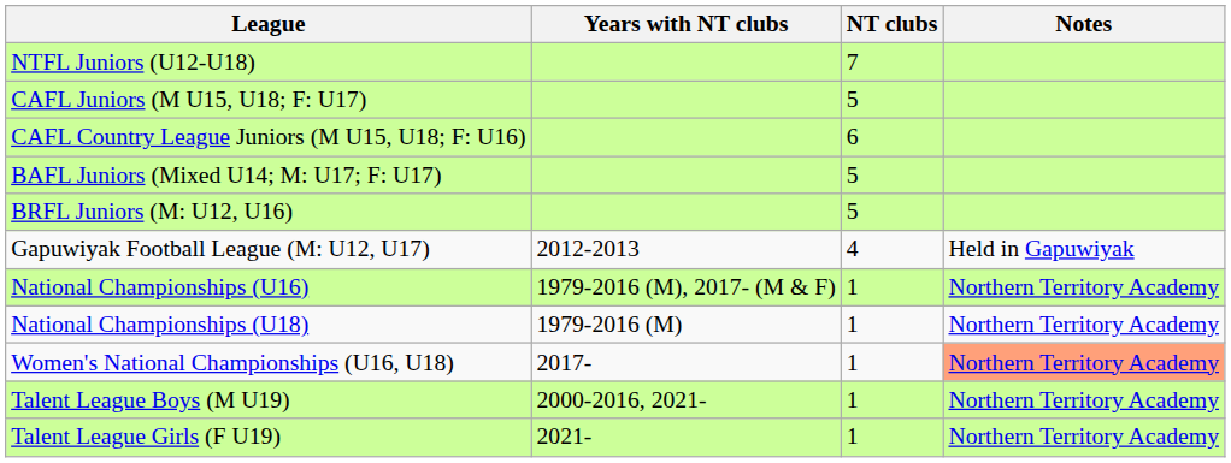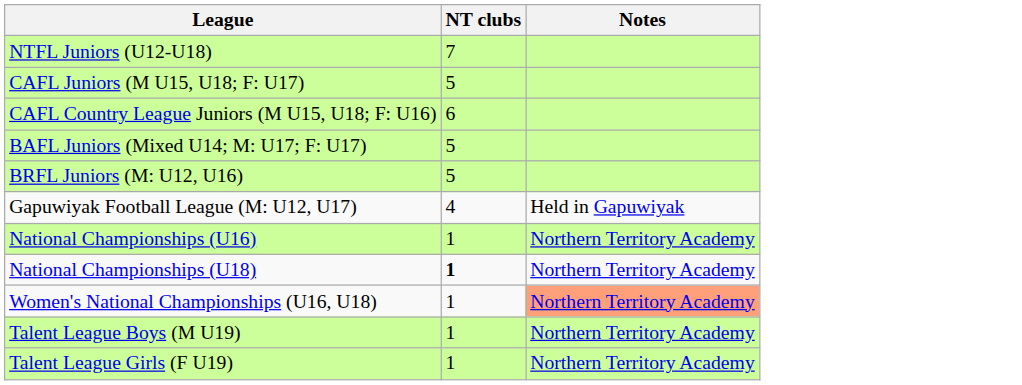- column: Years with NT clubs | 2012-2013 | 1979-2016 (M), 2017- (M & F) | 1979-2016 (M) | 2017- | 2000-2016, 2021- | 2021-
National Championships (U18) | NT clubs: normal -> bold
